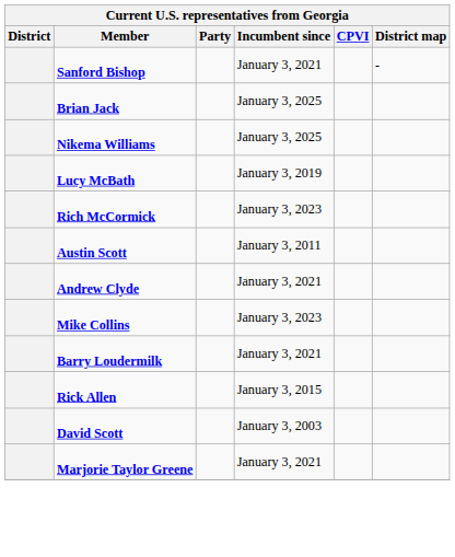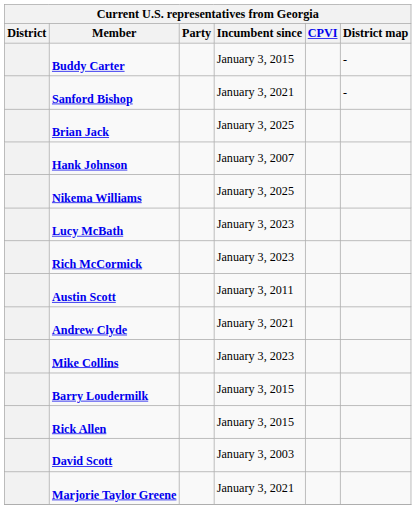+ row: Buddy Carter | January 3, 2015 | -
+ row: Hank Johnson | January 3, 2007
Lucy McBath | Incumbent since: January 3, 2019 -> January 3, 2023
Barry Loudermilk | Incumbent since: January 3, 2021 -> January 3, 2015
